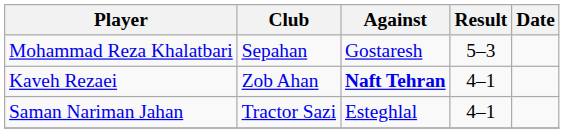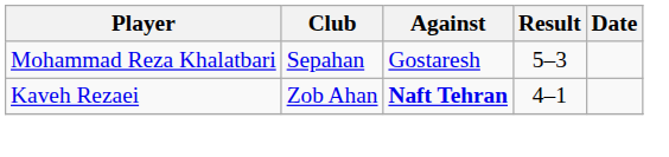- row: Saman Nariman Jahan | Tractor Sazi | Esteghlal | 4–1
